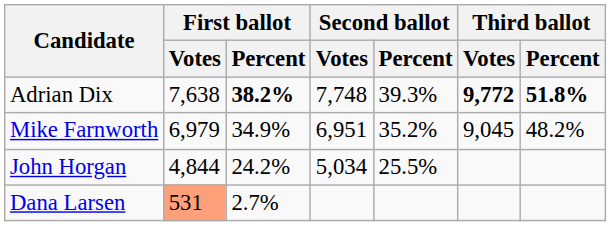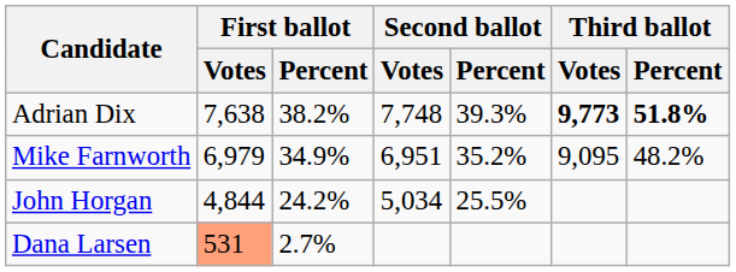Adrian Dix | First ballot / Percent: bold -> normal
Adrian Dix | Third ballot / Votes: 9,772 -> 9,773
Mike Farnworth | Third ballot / Votes: 9,045 -> 9,095
